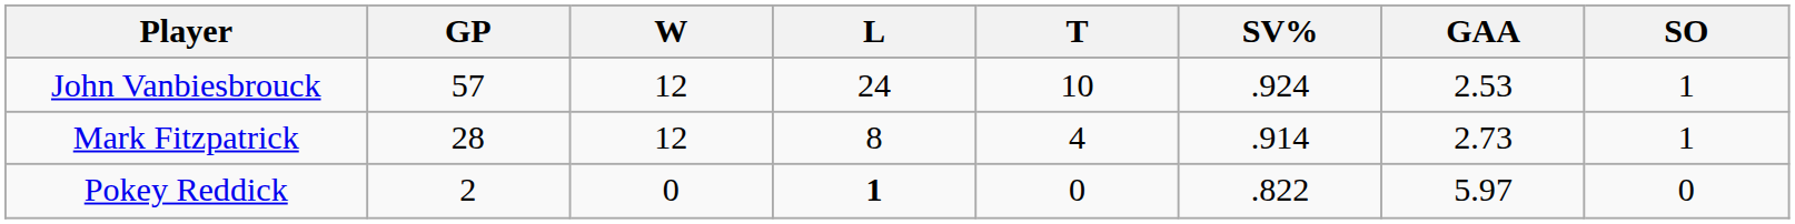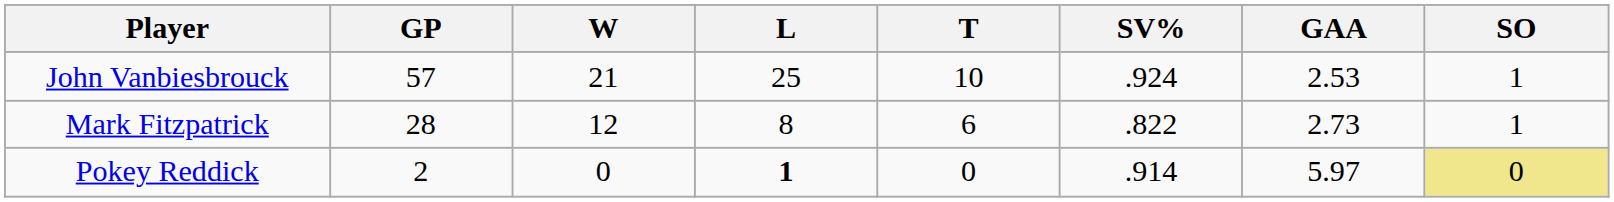John Vanbiesbrouck | W: 12 -> 21
John Vanbiesbrouck | L: 24 -> 25
Mark Fitzpatrick | T: 4 -> 6
Mark Fitzpatrick | SV%: .914 -> .822
Pokey Reddick | SV%: .822 -> .914
Pokey Reddick | SO: no background -> khaki background
